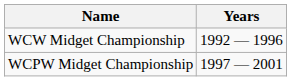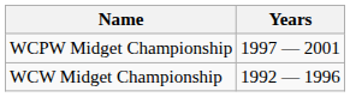rows swapped: WCW Midget Championship <-> WCPW Midget Championship
